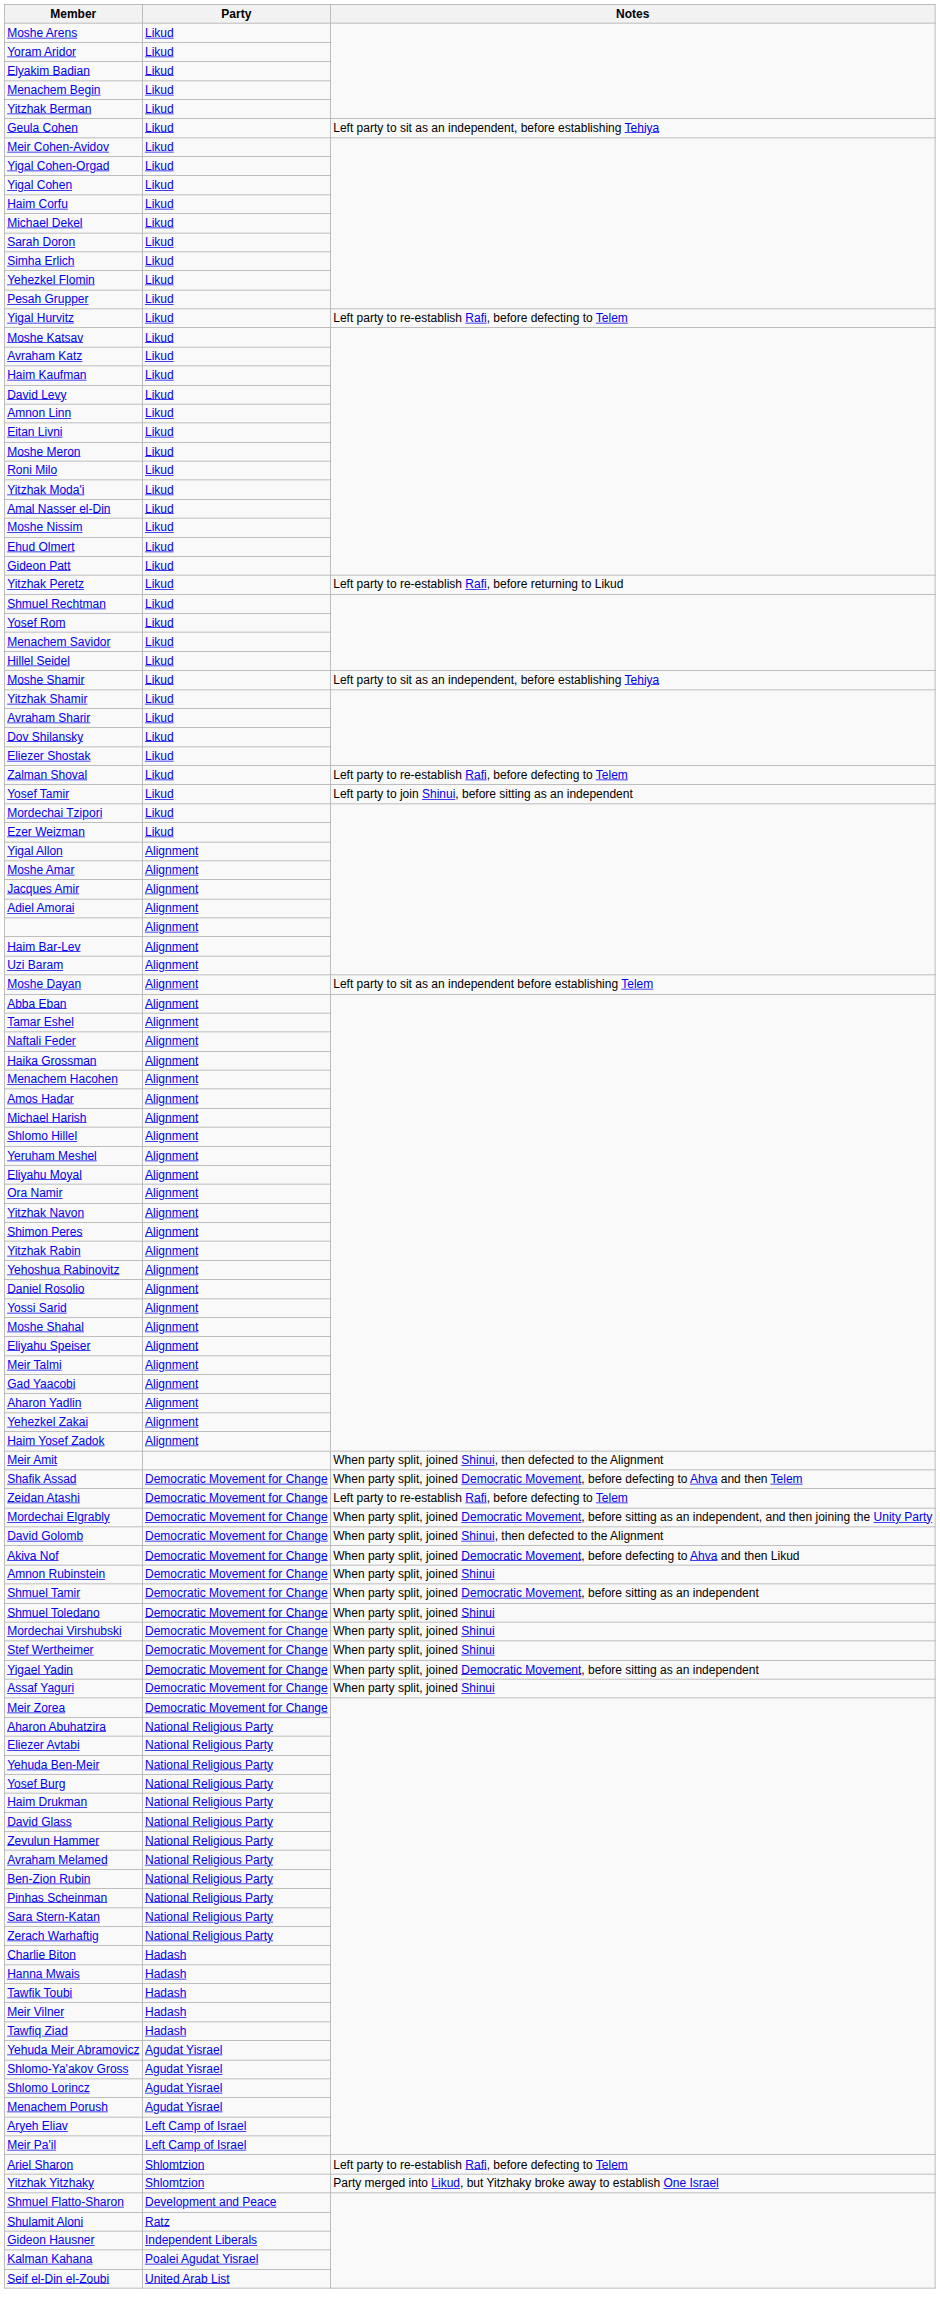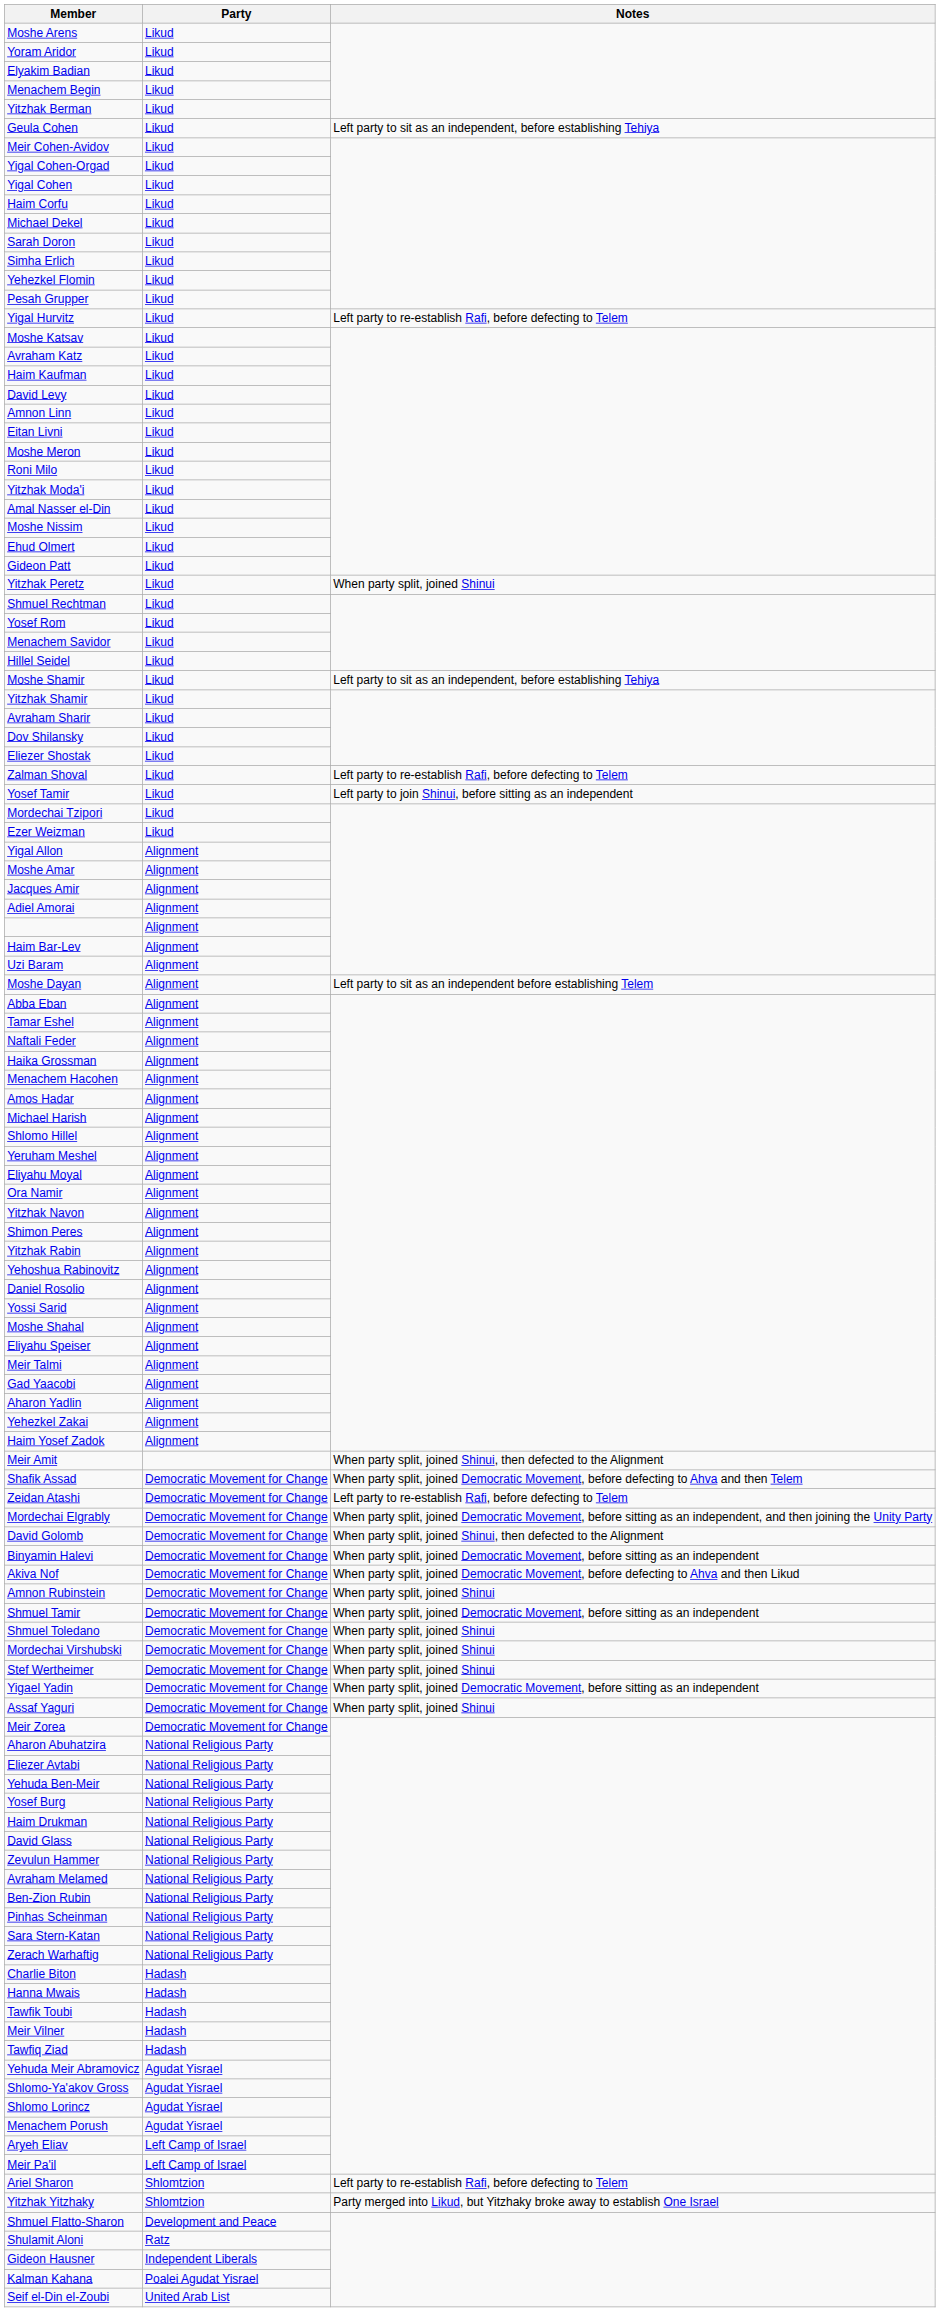Yitzhak Peretz | Notes: Left party to re-establish Rafi, before returning to Likud -> When party split, joined Shinui
+ row: Binyamin Halevi | Democratic Movement for Change | When party split, joined Democratic Movement, before sitting as an independent
